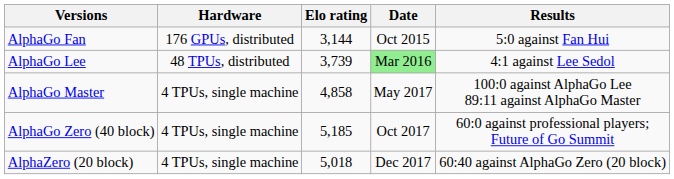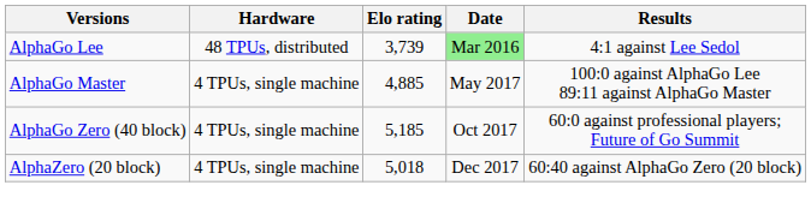- row: AlphaGo Fan | 176 GPUs, distributed | 3,144 | Oct 2015 | 5:0 against Fan Hui
AlphaGo Master | Elo rating: 4,858 -> 4,885
